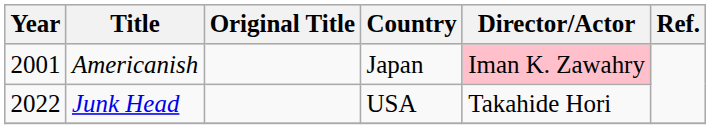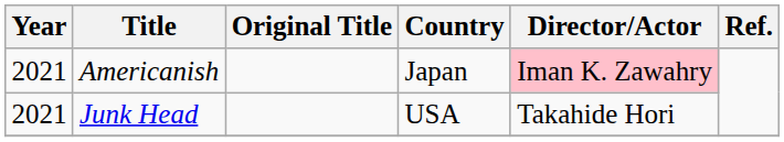Americanish | Year: 2001 -> 2021
Junk Head | Year: 2022 -> 2021
